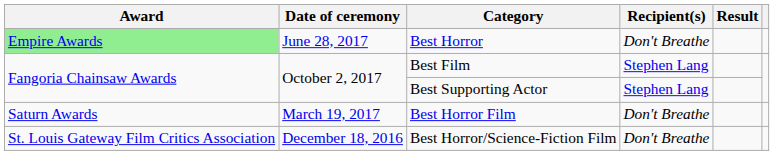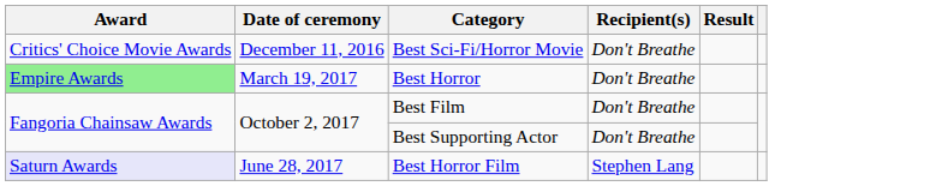+ row: Critics' Choice Movie Awards | December 11, 2016 | Best Sci-Fi/Horror Movie | Don't Breathe
Best Horror | Date of ceremony: June 28, 2017 -> March 19, 2017
Best Film | Recipient(s): Stephen Lang -> Don't Breathe
Best Supporting Actor | Recipient(s): Stephen Lang -> Don't Breathe
Best Horror Film | Award: no background -> lavender background
Best Horror Film | Date of ceremony: March 19, 2017 -> June 28, 2017
Best Horror Film | Recipient(s): Don't Breathe -> Stephen Lang
- row: St. Louis Gateway Film Critics Association | December 18, 2016 | Best Horror/Science-Fiction Film | Don't Breathe
